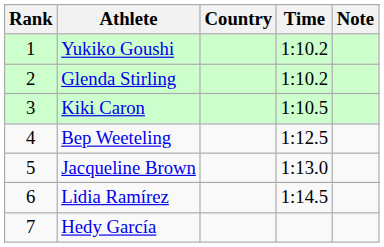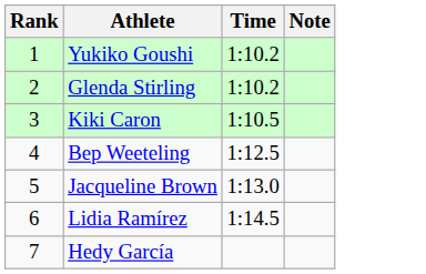- column: Country
